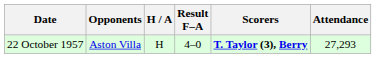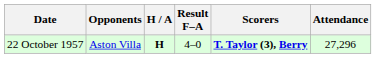22 October 1957 | H / A: normal -> bold
22 October 1957 | Attendance: 27,293 -> 27,296
